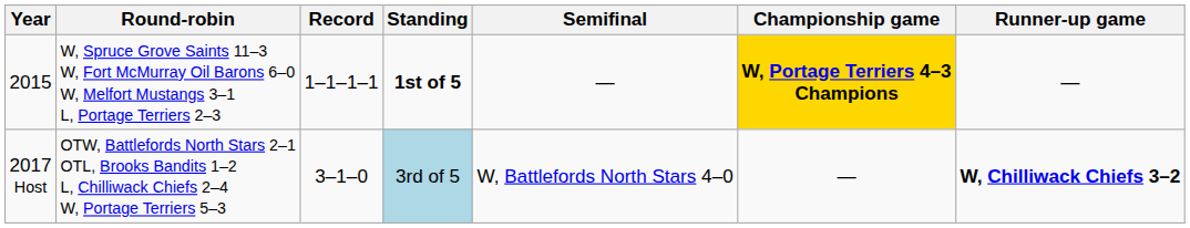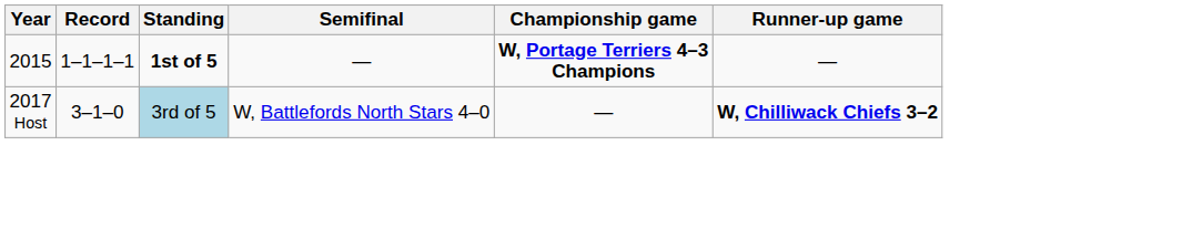- column: Round-robin | W, Spruce Grove Saints 11–3 W, Fort McMurray Oil Barons 6–0 W, Melfort Mustangs 3–1 L, Portage Terriers 2–3 | OTW, Battlefords North Stars 2–1 OTL, Brooks Bandits 1–2 L, Chilliwack Chiefs 2–4 W, Portage Terriers 5–3
2015 | Championship game: gold background -> no background
